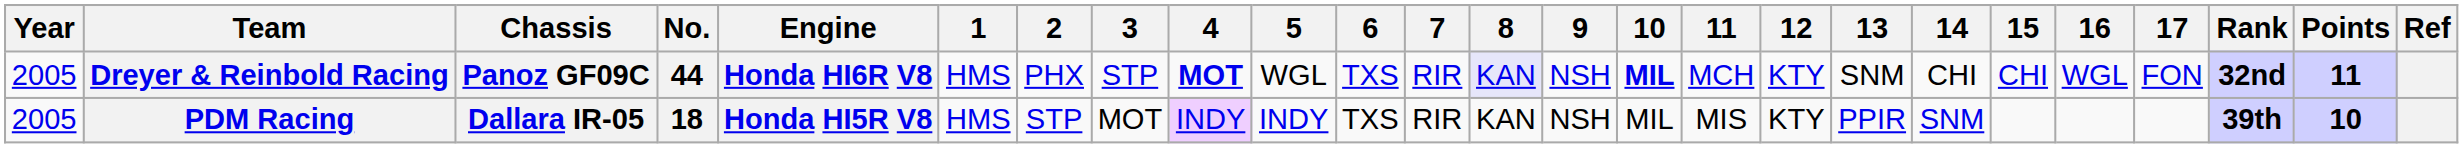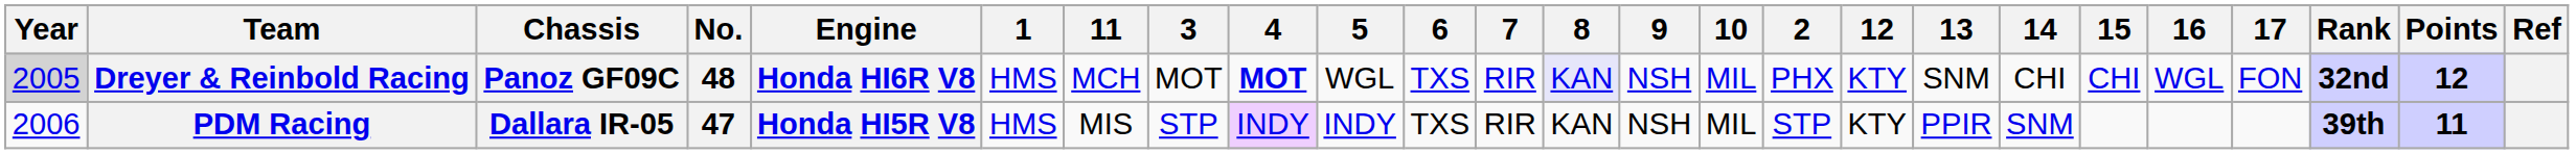columns swapped: 2 <-> 11
Dreyer & Reinbold Racing | Year: no background -> lightgrey background
Dreyer & Reinbold Racing | No.: 44 -> 48
Dreyer & Reinbold Racing | 3: STP -> MOT
Dreyer & Reinbold Racing | 10: bold -> normal
Dreyer & Reinbold Racing | Points: 11 -> 12
PDM Racing | Year: 2005 -> 2006
PDM Racing | No.: 18 -> 47
PDM Racing | 3: MOT -> STP
PDM Racing | Points: 10 -> 11
